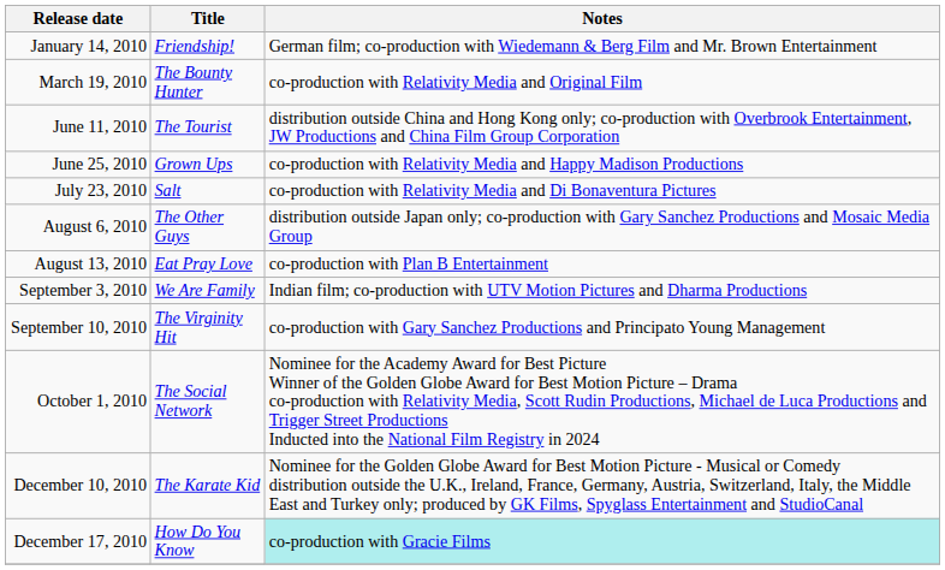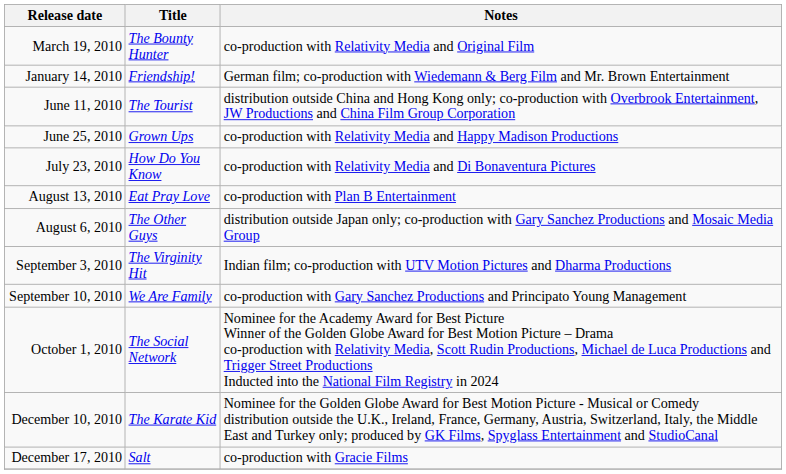rows swapped: January 14, 2010 <-> March 19, 2010
July 23, 2010 | Title: Salt -> How Do You Know
rows swapped: August 6, 2010 <-> August 13, 2010
September 3, 2010 | Title: We Are Family -> The Virginity Hit
September 10, 2010 | Title: The Virginity Hit -> We Are Family
December 17, 2010 | Title: How Do You Know -> Salt
December 17, 2010 | Notes: paleturquoise background -> no background
